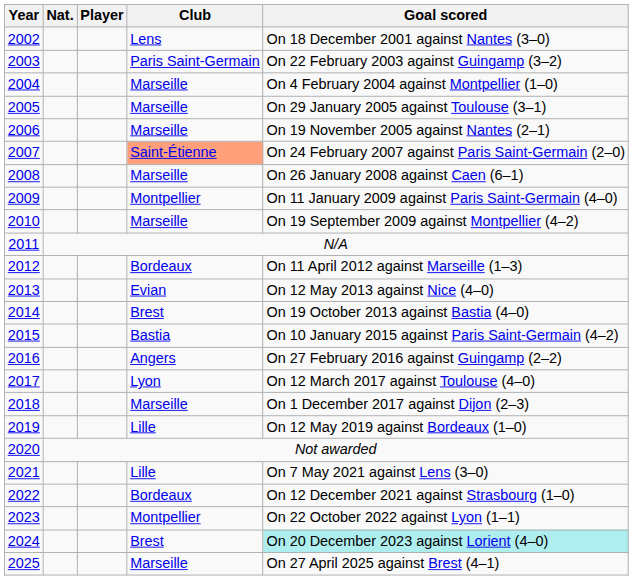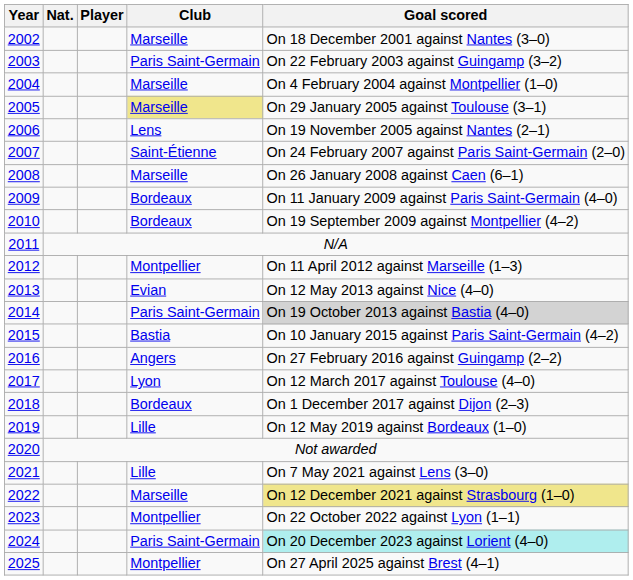2002 | Club: Lens -> Marseille
2005 | Club: no background -> khaki background
2006 | Club: Marseille -> Lens
2007 | Club: lightsalmon background -> no background
2009 | Club: Montpellier -> Bordeaux
2010 | Club: Marseille -> Bordeaux
2012 | Club: Bordeaux -> Montpellier
2014 | Club: Brest -> Paris Saint-Germain
2014 | Goal scored: no background -> lightgrey background
2018 | Club: Marseille -> Bordeaux
2022 | Club: Bordeaux -> Marseille
2022 | Goal scored: no background -> khaki background
2024 | Club: Brest -> Paris Saint-Germain
2025 | Club: Marseille -> Montpellier
